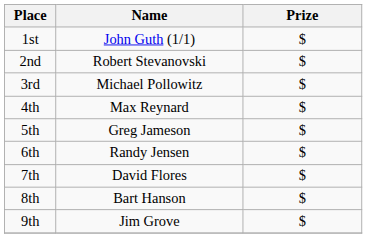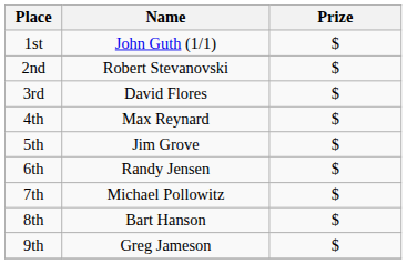3rd | Name: Michael Pollowitz -> David Flores
5th | Name: Greg Jameson -> Jim Grove
7th | Name: David Flores -> Michael Pollowitz
9th | Name: Jim Grove -> Greg Jameson
